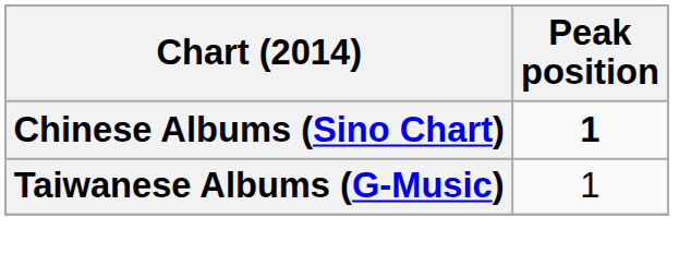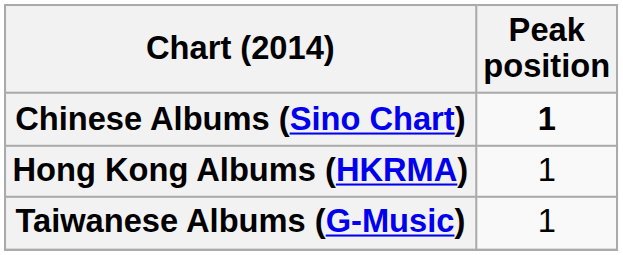+ row: Hong Kong Albums (HKRMA) | 1
